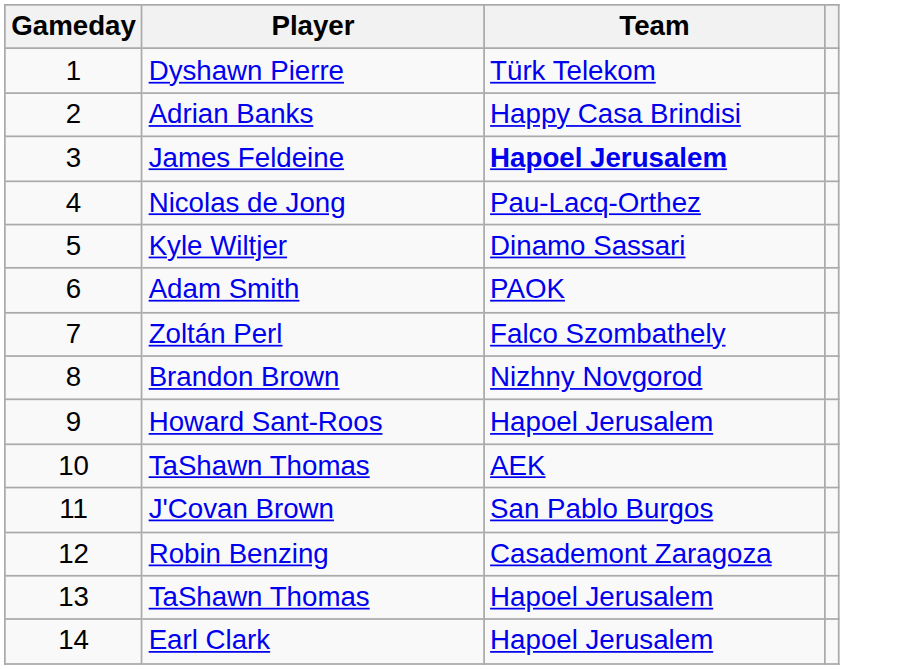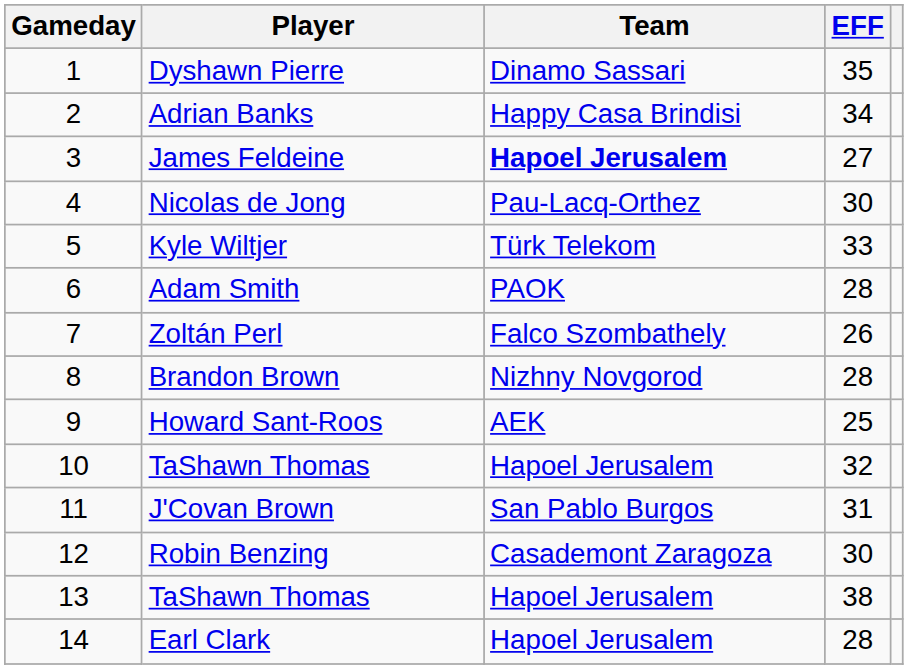+ column: EFF | 35 | 34 | 27 | 30 | 33 | 28 | 26 | 28 | 25 | 32 | 31 | 30 | 38 | 28
Dyshawn Pierre | Team: Türk Telekom -> Dinamo Sassari
Kyle Wiltjer | Team: Dinamo Sassari -> Türk Telekom
Howard Sant-Roos | Team: Hapoel Jerusalem -> AEK
10 / TaShawn Thomas | Team: AEK -> Hapoel Jerusalem
